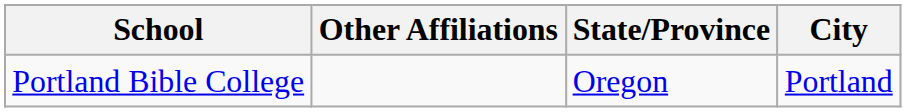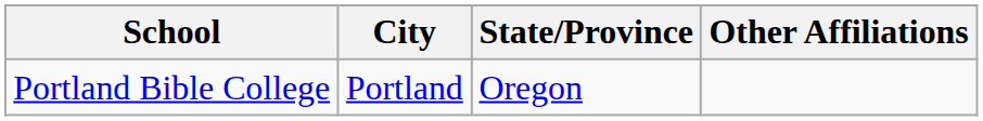columns swapped: City <-> Other Affiliations
